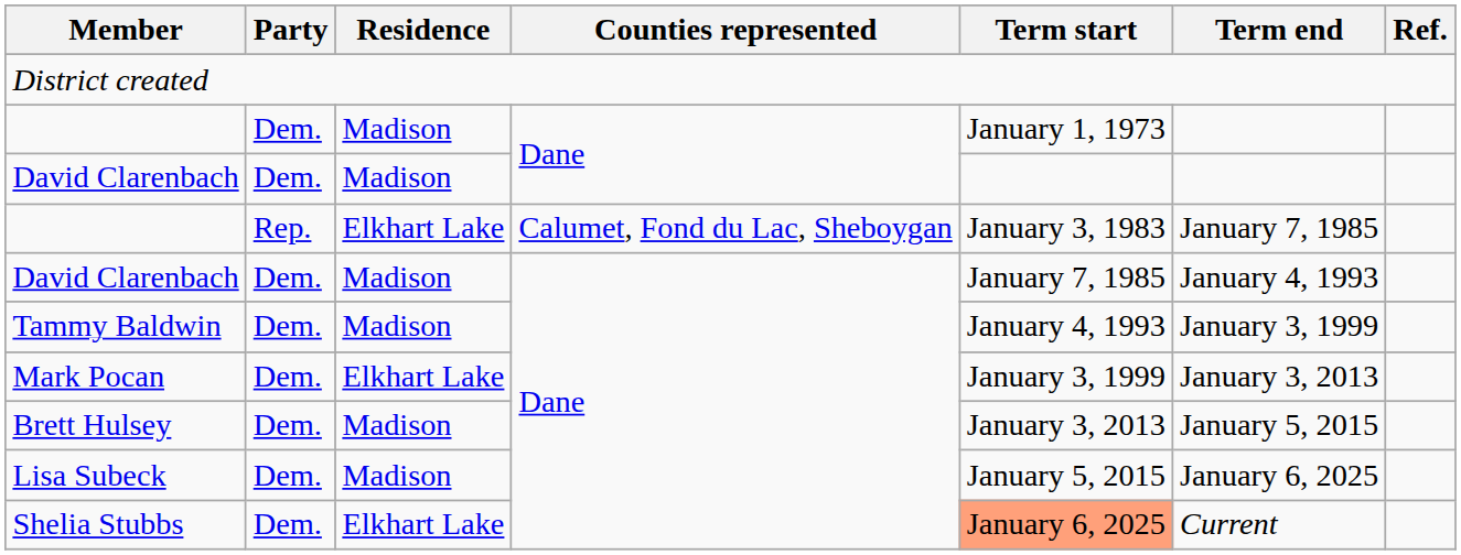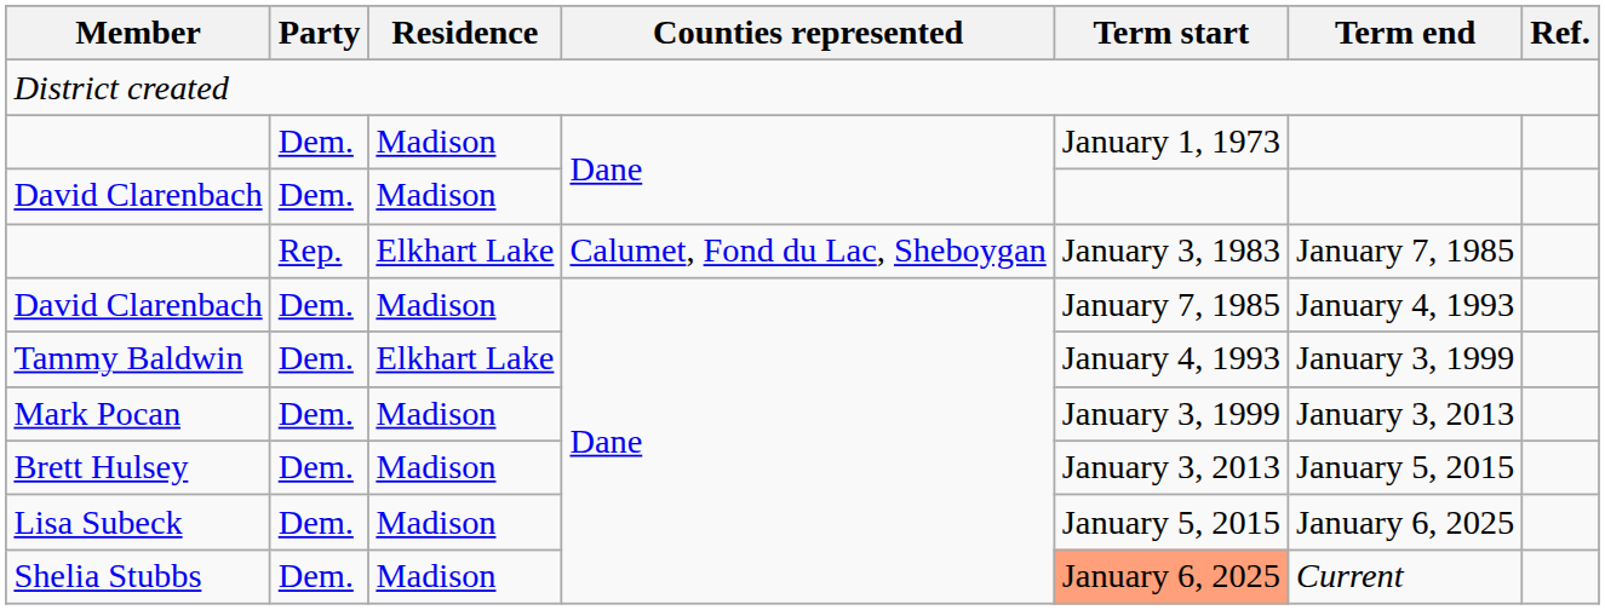Tammy Baldwin | Residence: Madison -> Elkhart Lake
Mark Pocan | Residence: Elkhart Lake -> Madison
Shelia Stubbs | Residence: Elkhart Lake -> Madison
